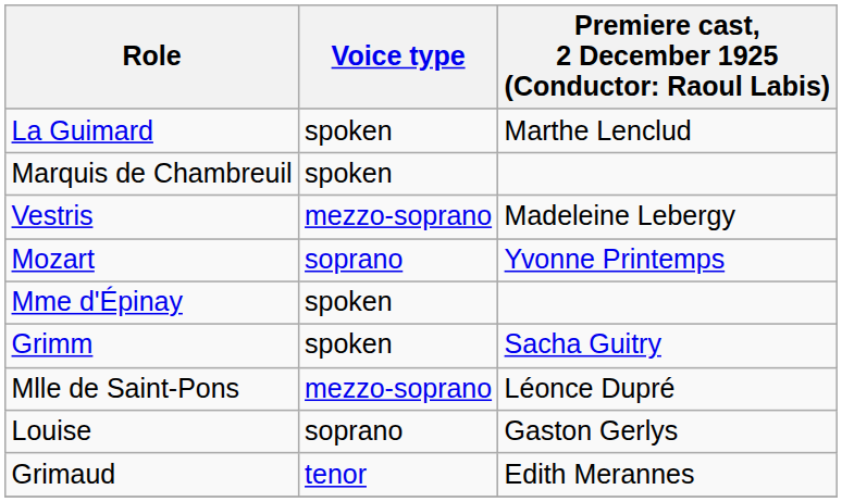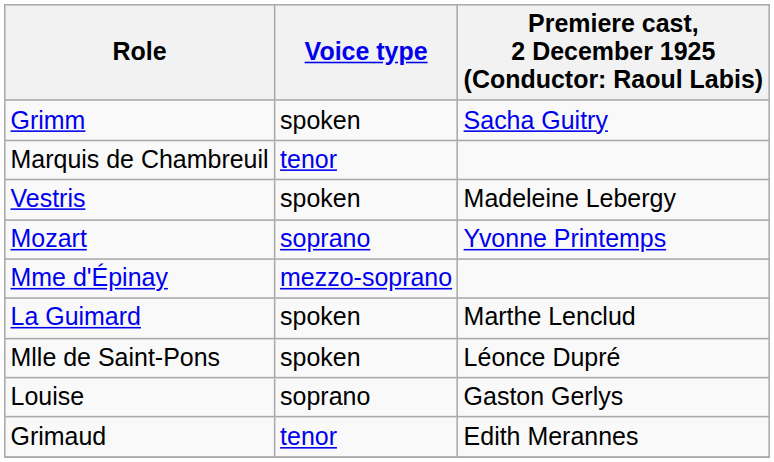rows swapped: Grimm <-> La Guimard
Marquis de Chambreuil | Voice type: spoken -> tenor
Vestris | Voice type: mezzo-soprano -> spoken
Mme d'Épinay | Voice type: spoken -> mezzo-soprano
Mlle de Saint-Pons | Voice type: mezzo-soprano -> spoken
